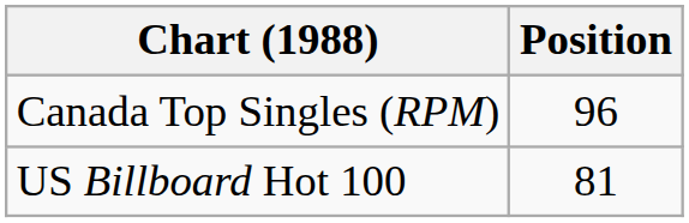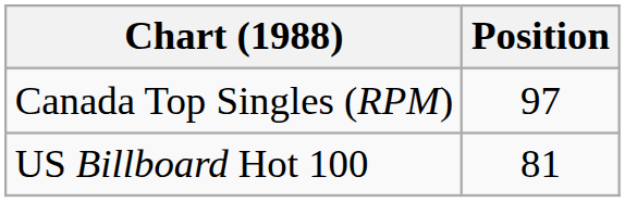Canada Top Singles (RPM) | Position: 96 -> 97
